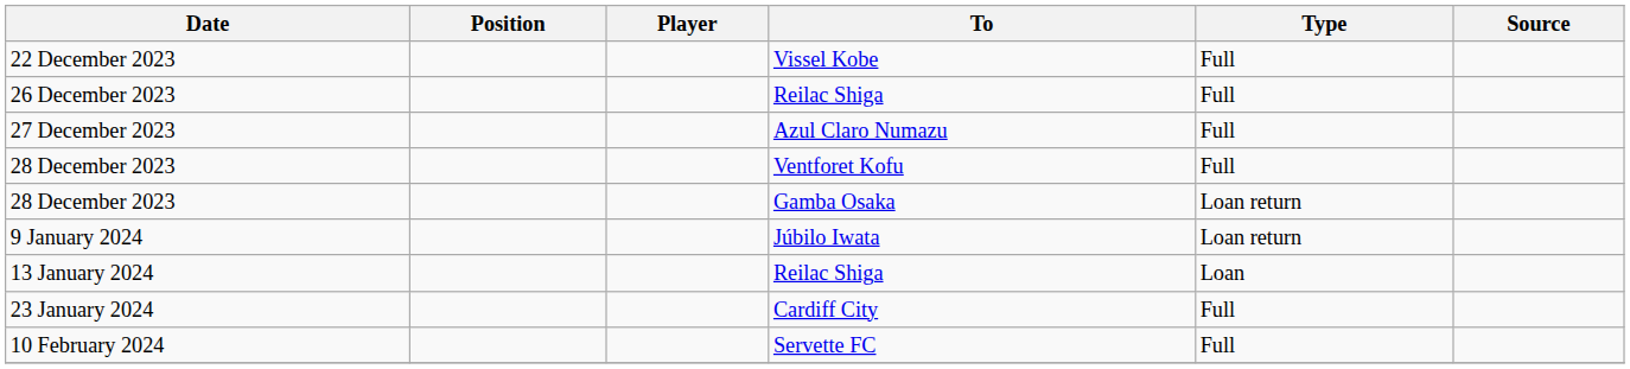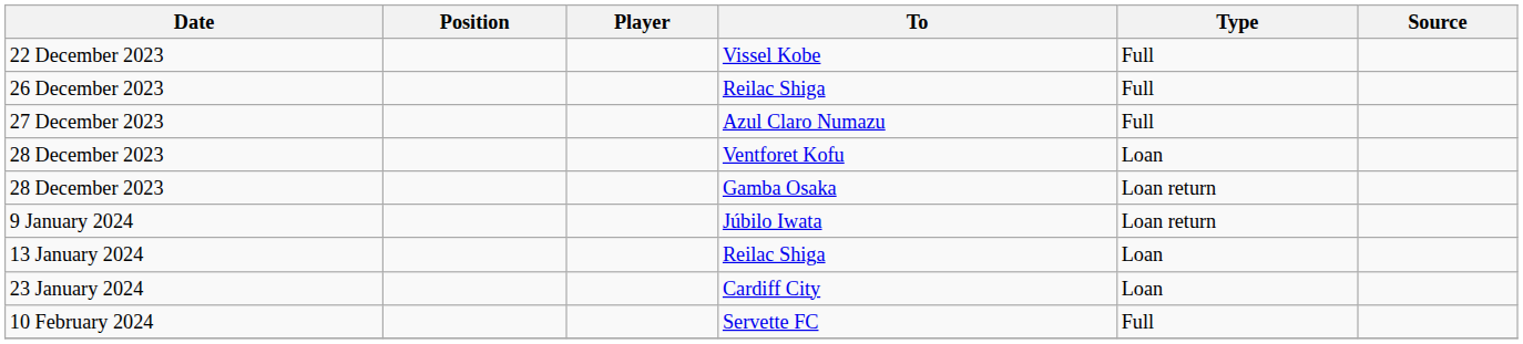28 December 2023 / Ventforet Kofu | Type: Full -> Loan
23 January 2024 | Type: Full -> Loan
